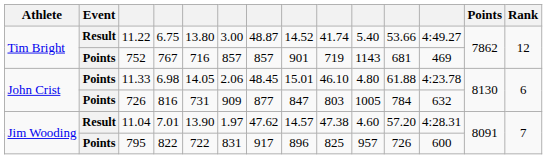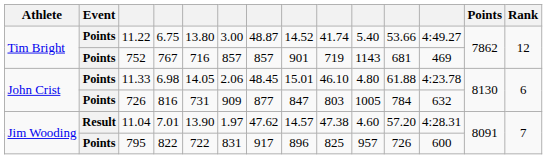11.22 | Event: Result -> Points
